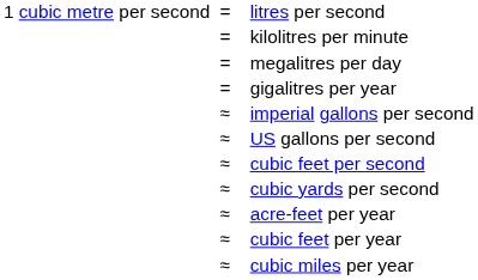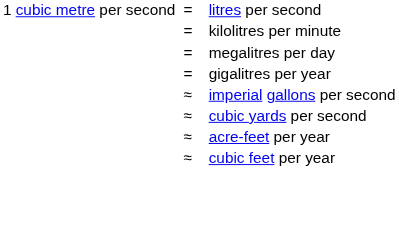- row: ≈ | US gallons per second
- row: ≈ | cubic feet per second
- row: ≈ | cubic miles per year
